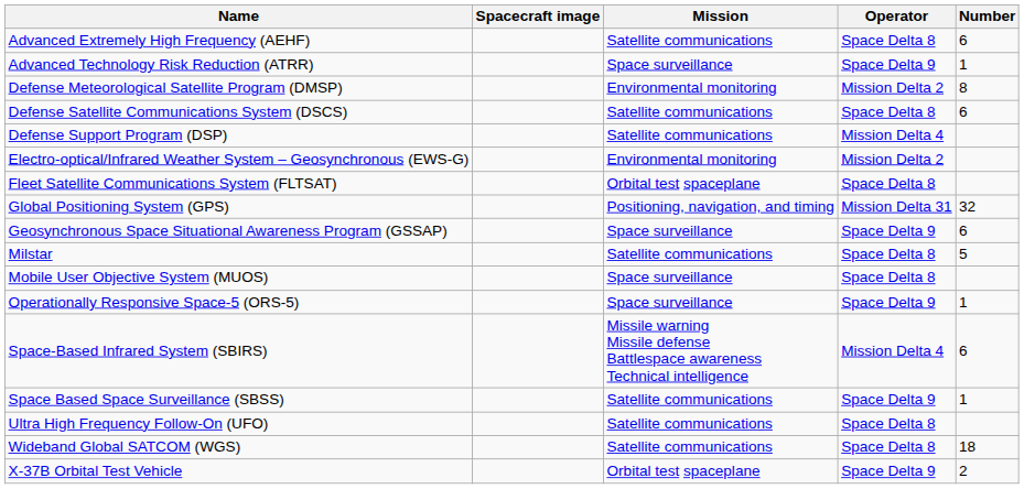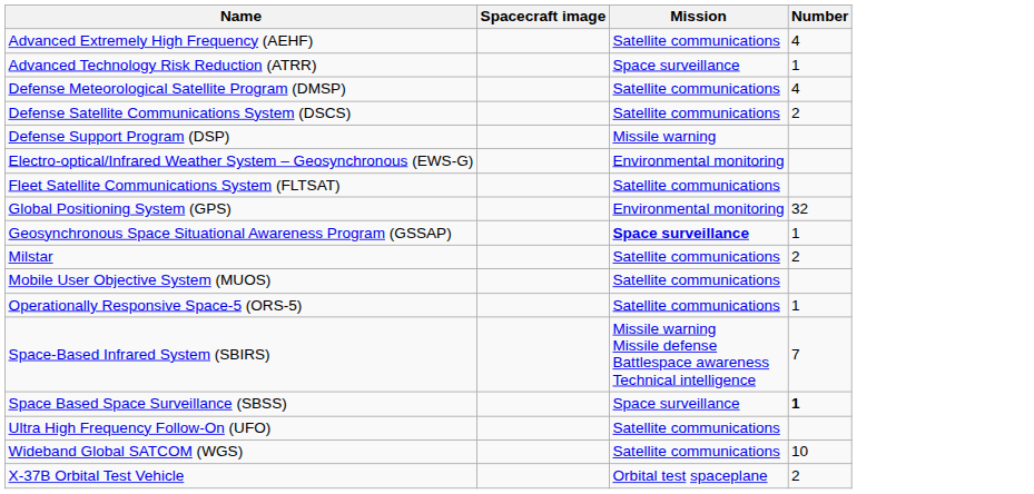- column: Operator | Space Delta 8 | Space Delta 9 | Mission Delta 2 | Space Delta 8 | Mission Delta 4 | Mission Delta 2 | Space Delta 8 | Mission Delta 31 | Space Delta 9 | Space Delta 8 | Space Delta 8 | Space Delta 9 | Mission Delta 4 | Space Delta 9 | Space Delta 8 | Space Delta 8 | Space Delta 9
Advanced Extremely High Frequency (AEHF) | Number: 6 -> 4
Defense Meteorological Satellite Program (DMSP) | Mission: Environmental monitoring -> Satellite communications
Defense Meteorological Satellite Program (DMSP) | Number: 8 -> 4
Defense Satellite Communications System (DSCS) | Number: 6 -> 2
Defense Support Program (DSP) | Mission: Satellite communications -> Missile warning
Fleet Satellite Communications System (FLTSAT) | Mission: Orbital test spaceplane -> Satellite communications
Global Positioning System (GPS) | Mission: Positioning, navigation, and timing -> Environmental monitoring
Geosynchronous Space Situational Awareness Program (GSSAP) | Mission: normal -> bold
Geosynchronous Space Situational Awareness Program (GSSAP) | Number: 6 -> 1
Milstar | Number: 5 -> 2
Mobile User Objective System (MUOS) | Mission: Space surveillance -> Satellite communications
Operationally Responsive Space-5 (ORS-5) | Mission: Space surveillance -> Satellite communications
Space-Based Infrared System (SBIRS) | Number: 6 -> 7
Space Based Space Surveillance (SBSS) | Mission: Satellite communications -> Space surveillance
Space Based Space Surveillance (SBSS) | Number: normal -> bold
Wideband Global SATCOM (WGS) | Number: 18 -> 10
